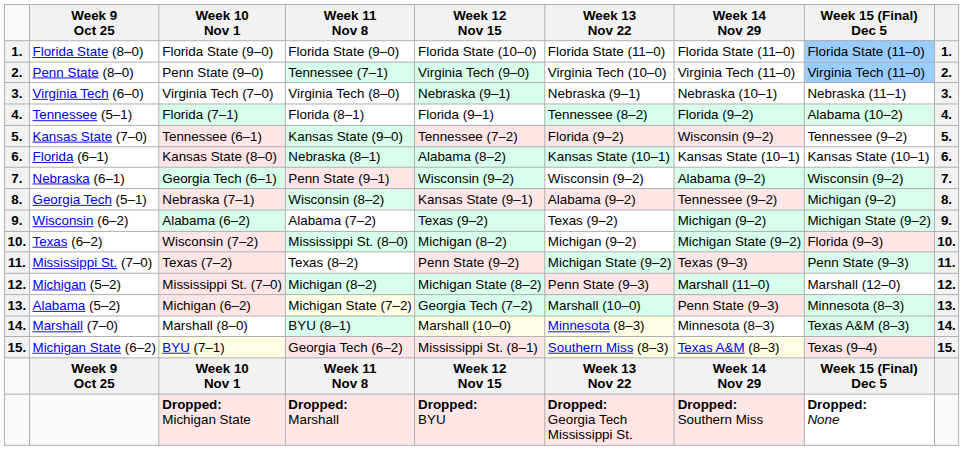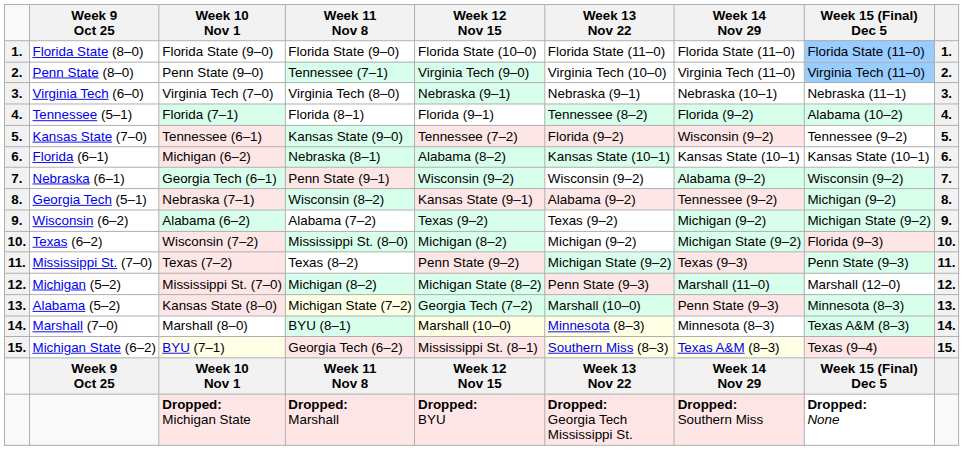Florida (6–1) | Week 10 Nov 1: Kansas State (8–0) -> Michigan (6–2)
Alabama (5–2) | Week 10 Nov 1: Michigan (6–2) -> Kansas State (8–0)
